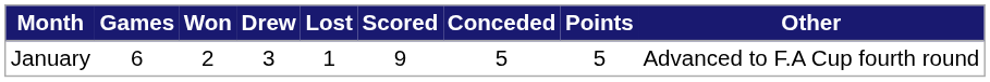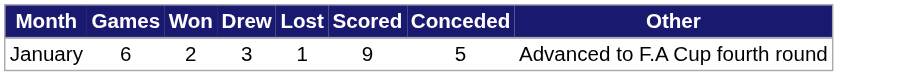- column: Points | 5
